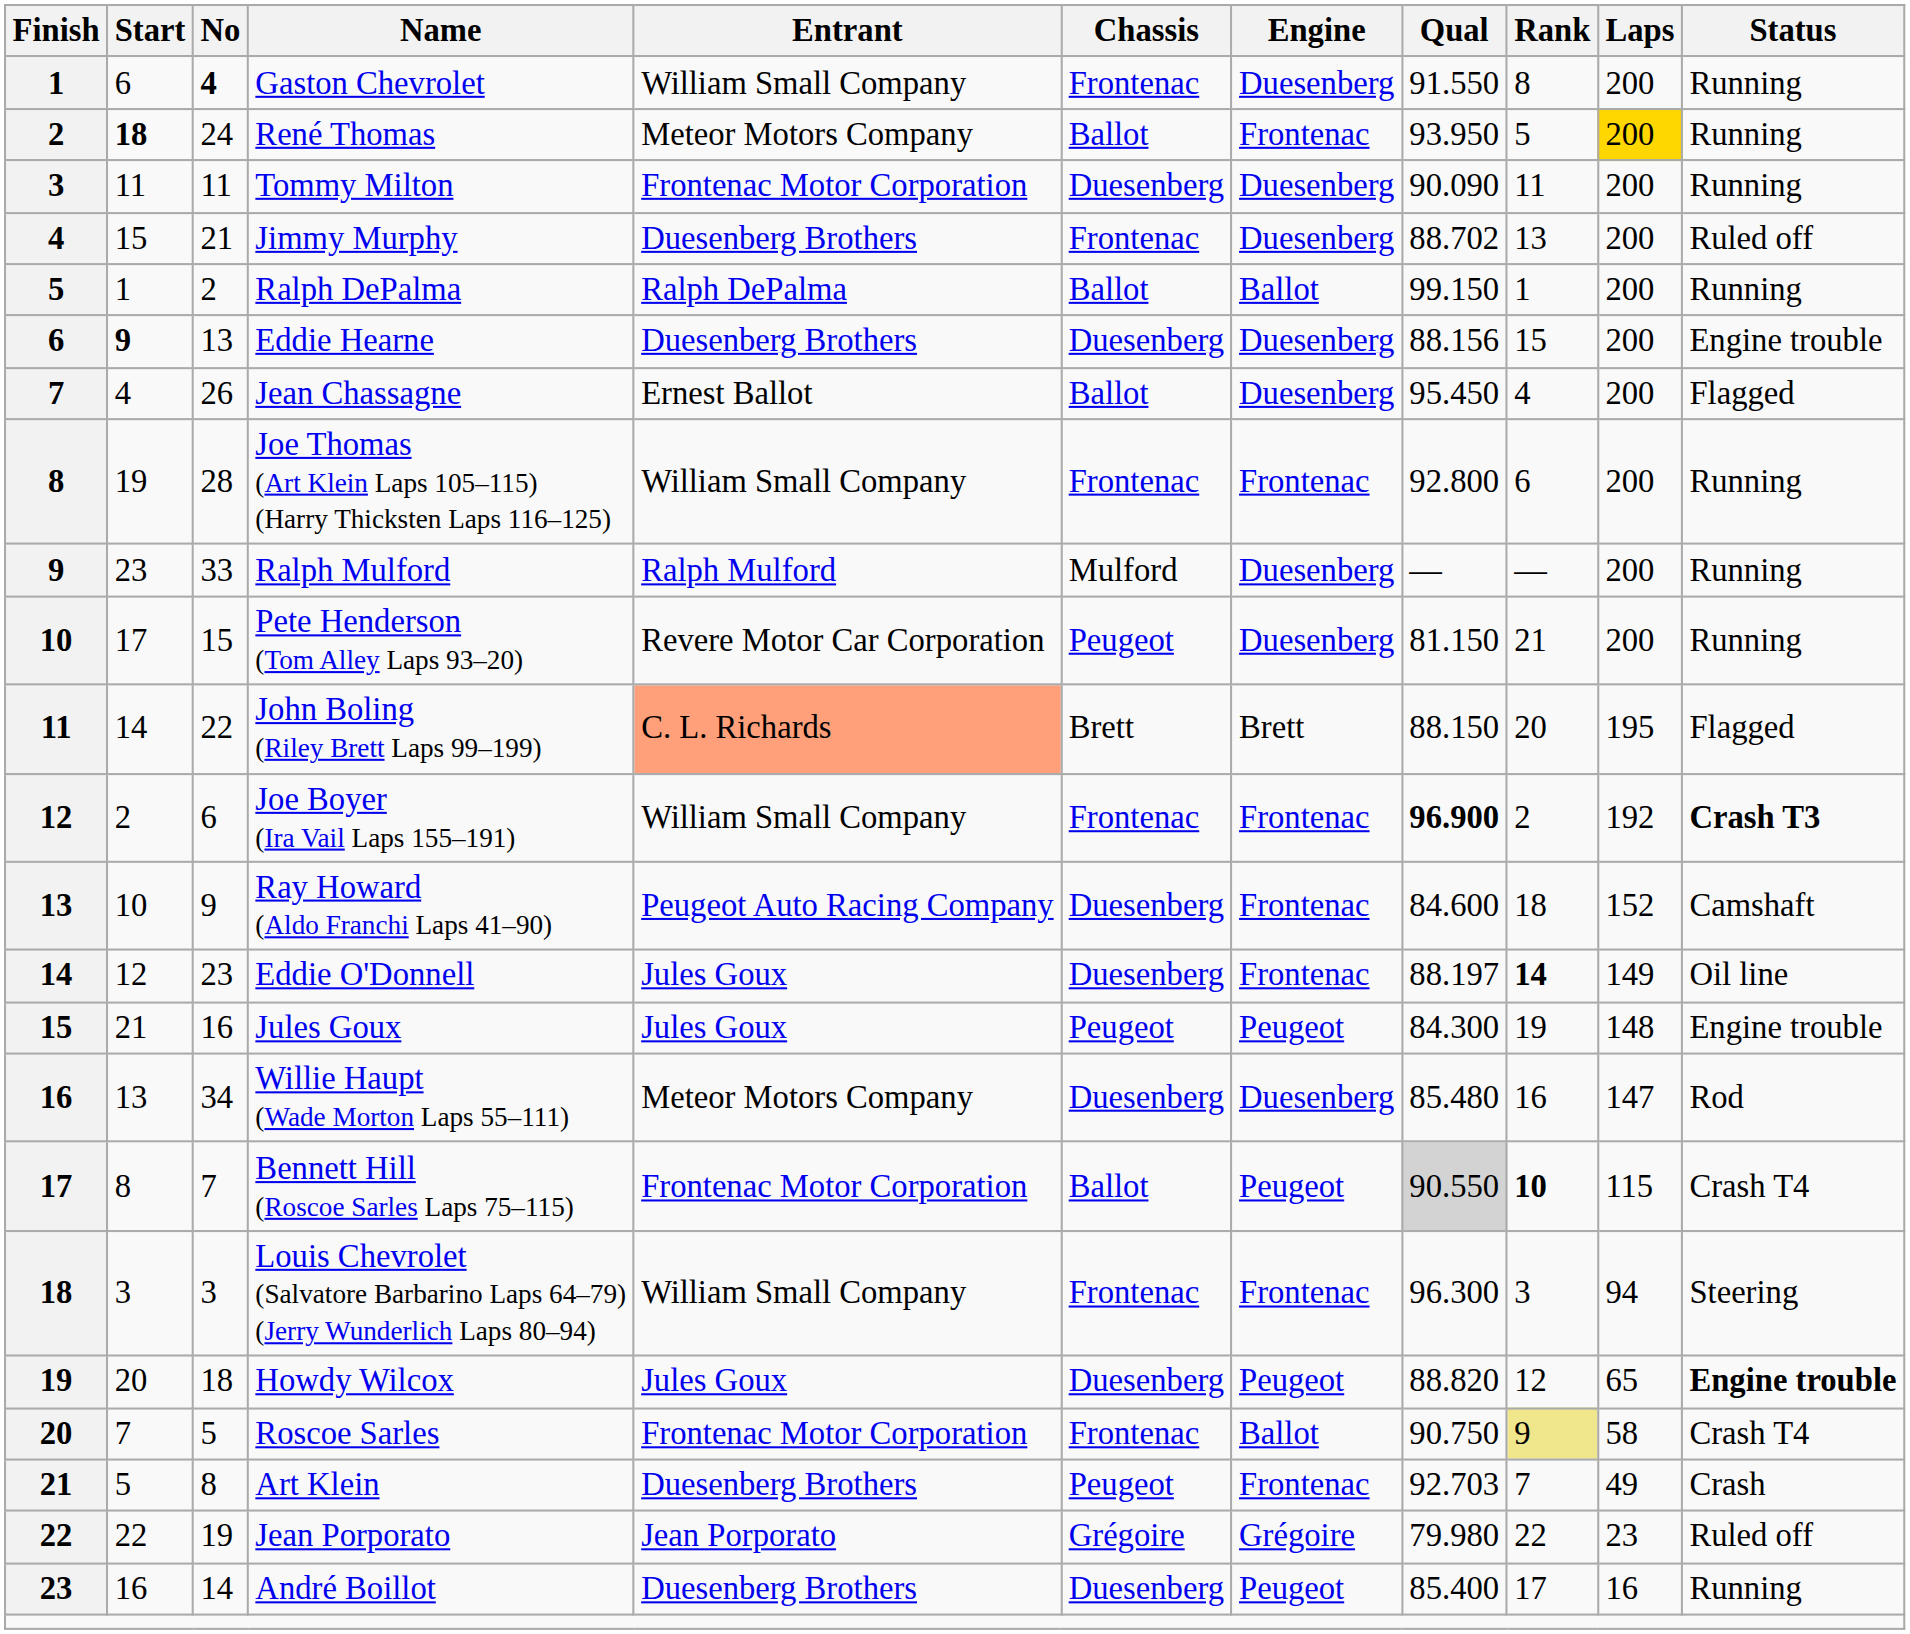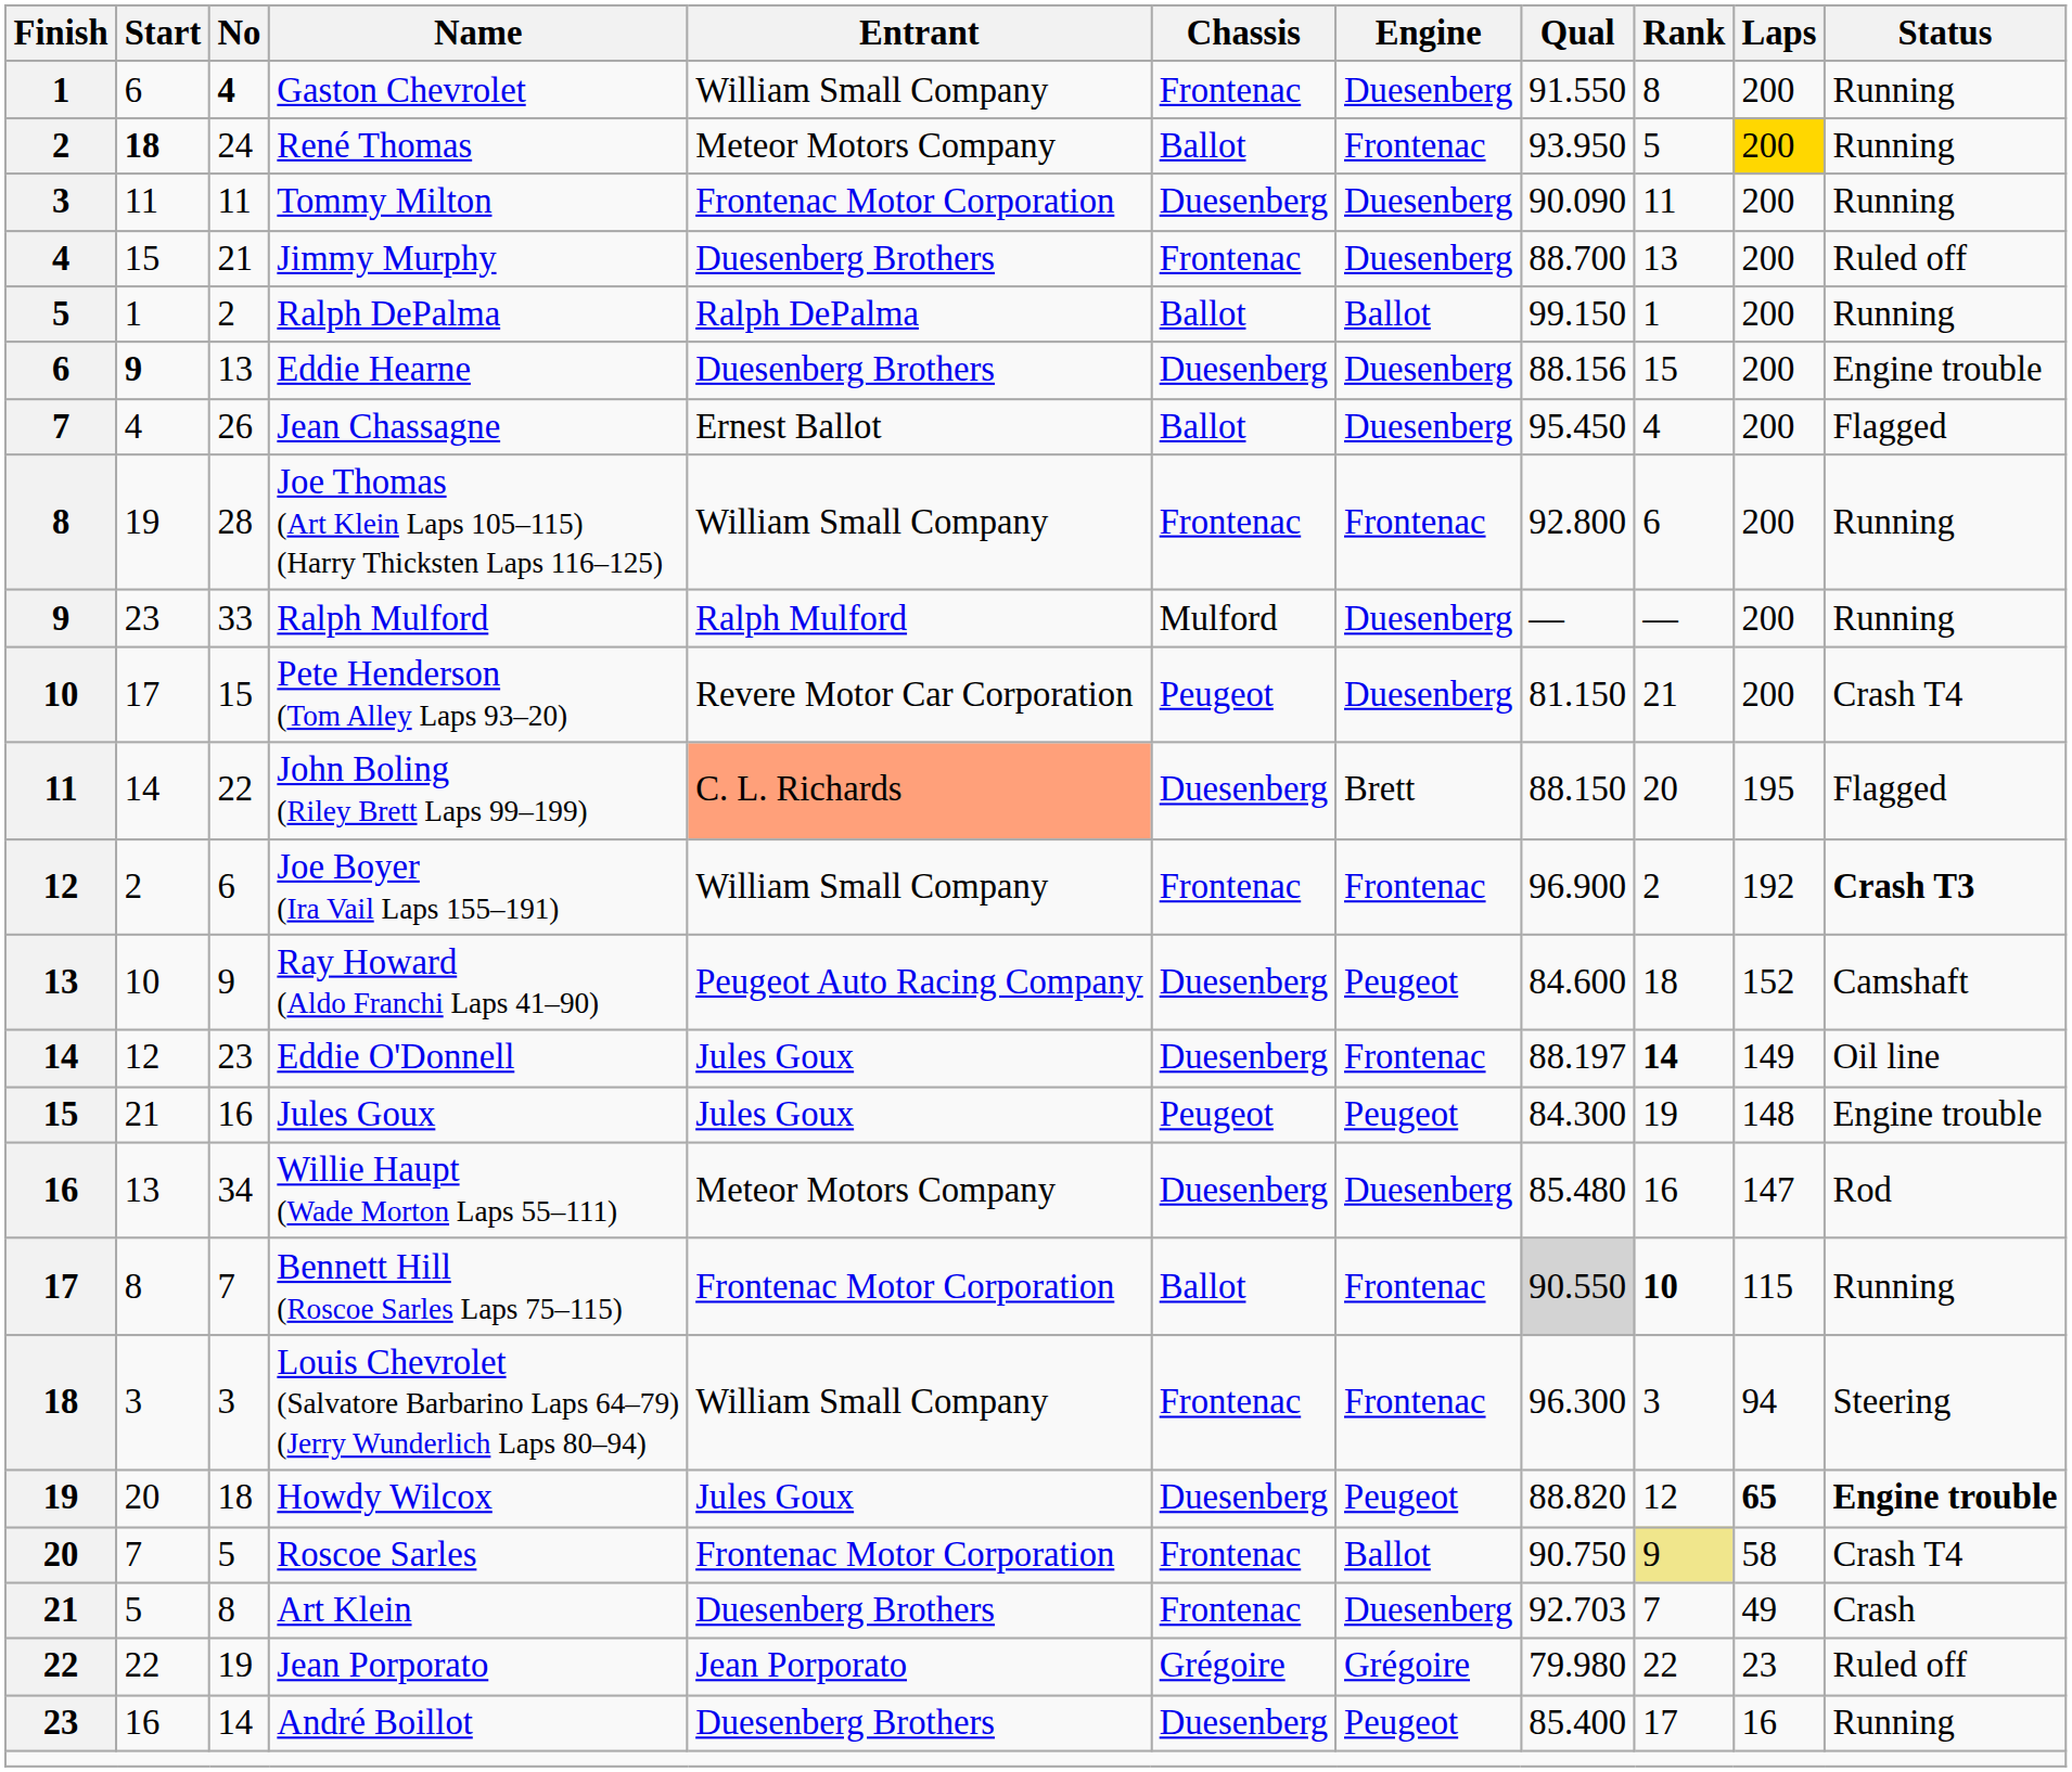Jimmy Murphy | Qual: 88.702 -> 88.700
Pete Henderson (Tom Alley Laps 93–20) | Status: Running -> Crash T4
John Boling (Riley Brett Laps 99–199) | Chassis: Brett -> Duesenberg
Joe Boyer (Ira Vail Laps 155–191) | Qual: bold -> normal
Ray Howard (Aldo Franchi Laps 41–90) | Engine: Frontenac -> Peugeot
Bennett Hill (Roscoe Sarles Laps 75–115) | Engine: Peugeot -> Frontenac
Bennett Hill (Roscoe Sarles Laps 75–115) | Status: Crash T4 -> Running
Howdy Wilcox | Laps: normal -> bold
Art Klein | Chassis: Peugeot -> Frontenac
Art Klein | Engine: Frontenac -> Duesenberg
